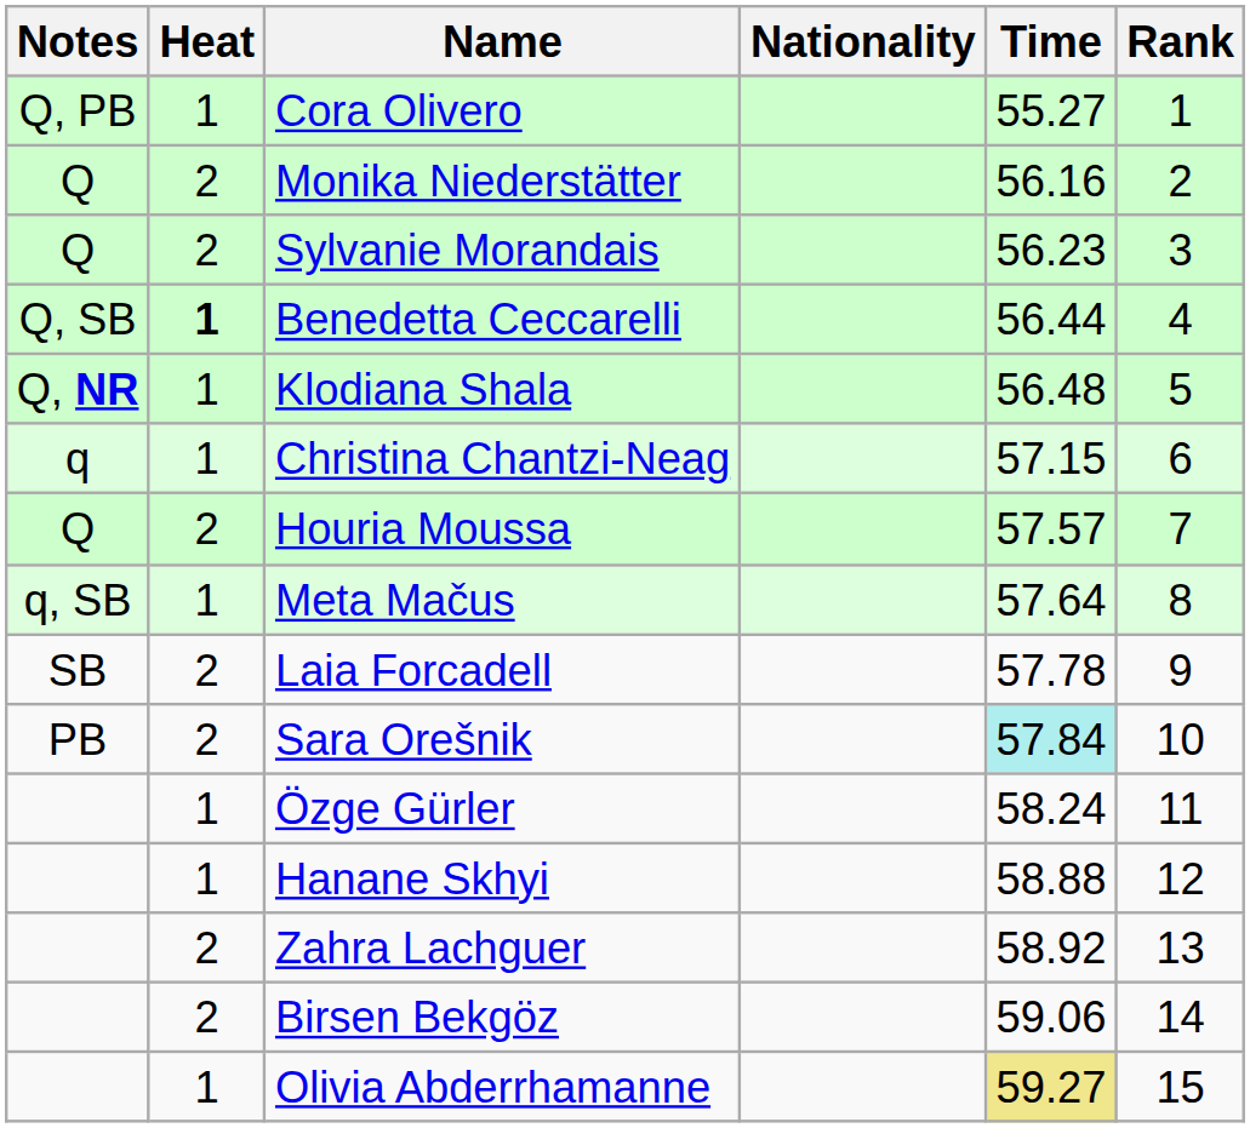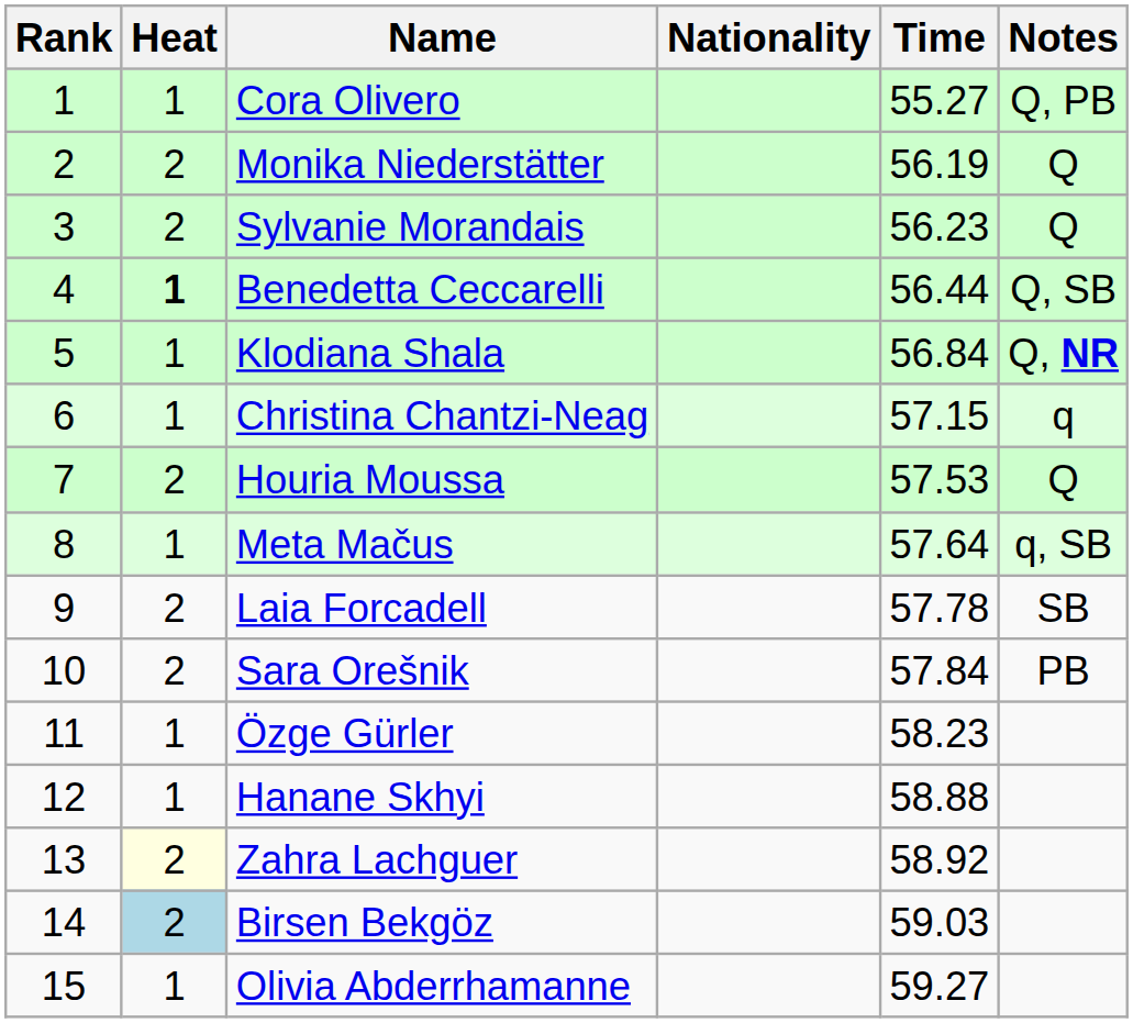columns swapped: Rank <-> Notes
Monika Niederstätter | Time: 56.16 -> 56.19
Klodiana Shala | Time: 56.48 -> 56.84
Houria Moussa | Time: 57.57 -> 57.53
Sara Orešnik | Time: paleturquoise background -> no background
Özge Gürler | Time: 58.24 -> 58.23
Zahra Lachguer | Heat: no background -> lightyellow background
Birsen Bekgöz | Heat: no background -> lightblue background
Birsen Bekgöz | Time: 59.06 -> 59.03
Olivia Abderrhamanne | Time: khaki background -> no background
